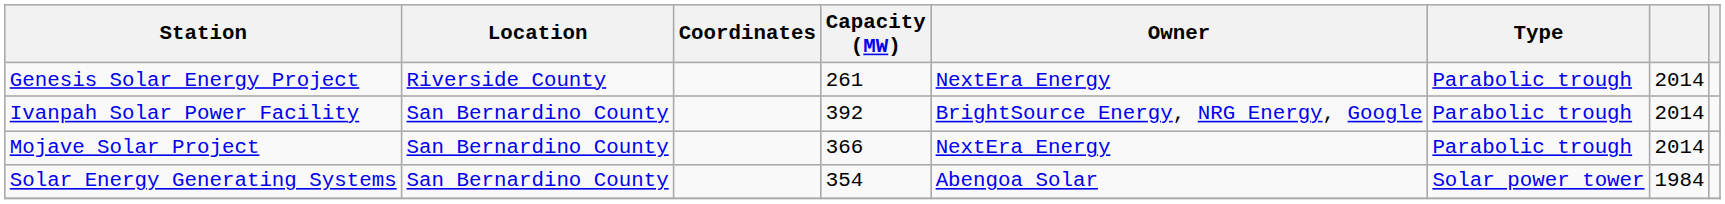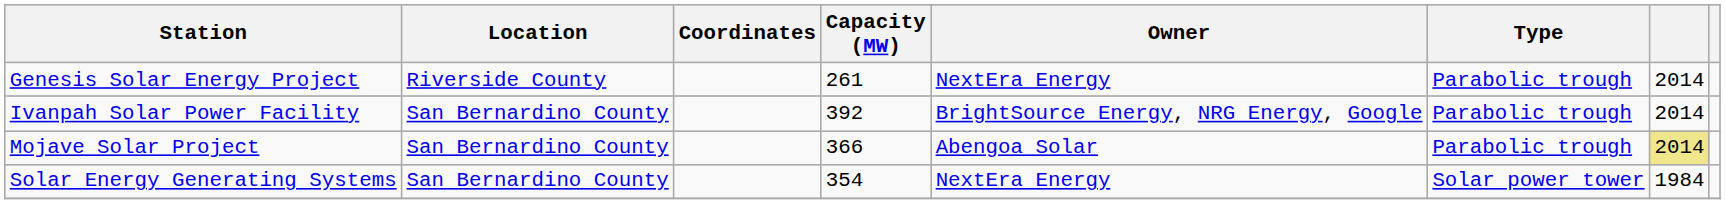Mojave Solar Project | Owner: NextEra Energy -> Abengoa Solar
Mojave Solar Project | column 7: no background -> khaki background
Solar Energy Generating Systems | Owner: Abengoa Solar -> NextEra Energy
